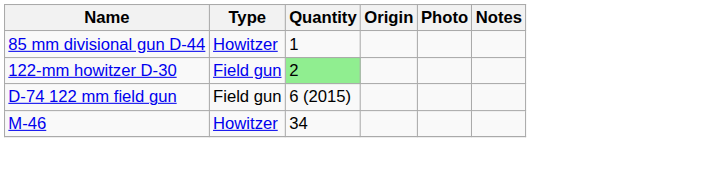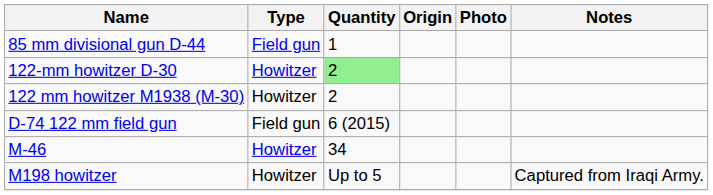85 mm divisional gun D-44 | Type: Howitzer -> Field gun
122-mm howitzer D-30 | Type: Field gun -> Howitzer
+ row: 122 mm howitzer M1938 (M-30) | Howitzer | 2
+ row: M198 howitzer | Howitzer | Up to 5 | Captured from Iraqi Army.
